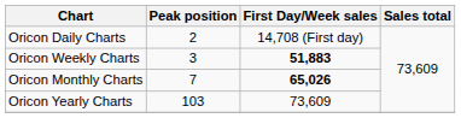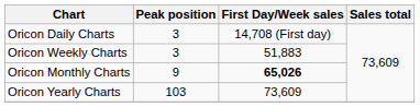Oricon Daily Charts | Peak position: 2 -> 3
Oricon Weekly Charts | First Day/Week sales: bold -> normal
Oricon Monthly Charts | Peak position: 7 -> 9
